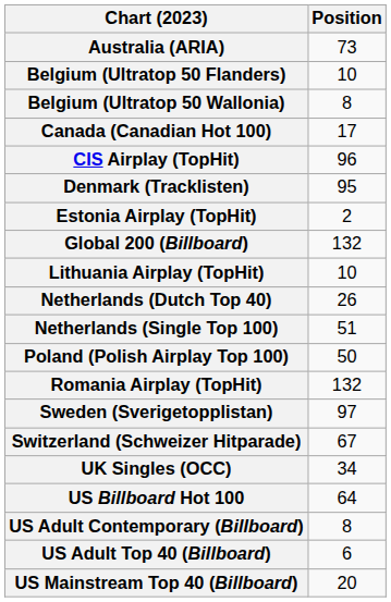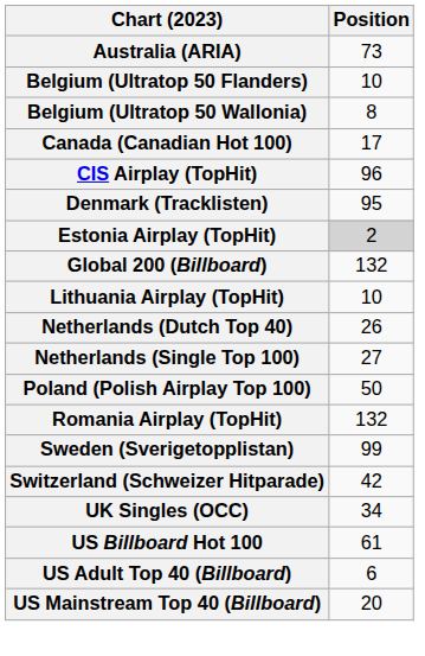Estonia Airplay (TopHit) | Position: no background -> lightgrey background
Netherlands (Single Top 100) | Position: 51 -> 27
Sweden (Sverigetopplistan) | Position: 97 -> 99
Switzerland (Schweizer Hitparade) | Position: 67 -> 42
US Billboard Hot 100 | Position: 64 -> 61
- row: US Adult Contemporary (Billboard) | 8
